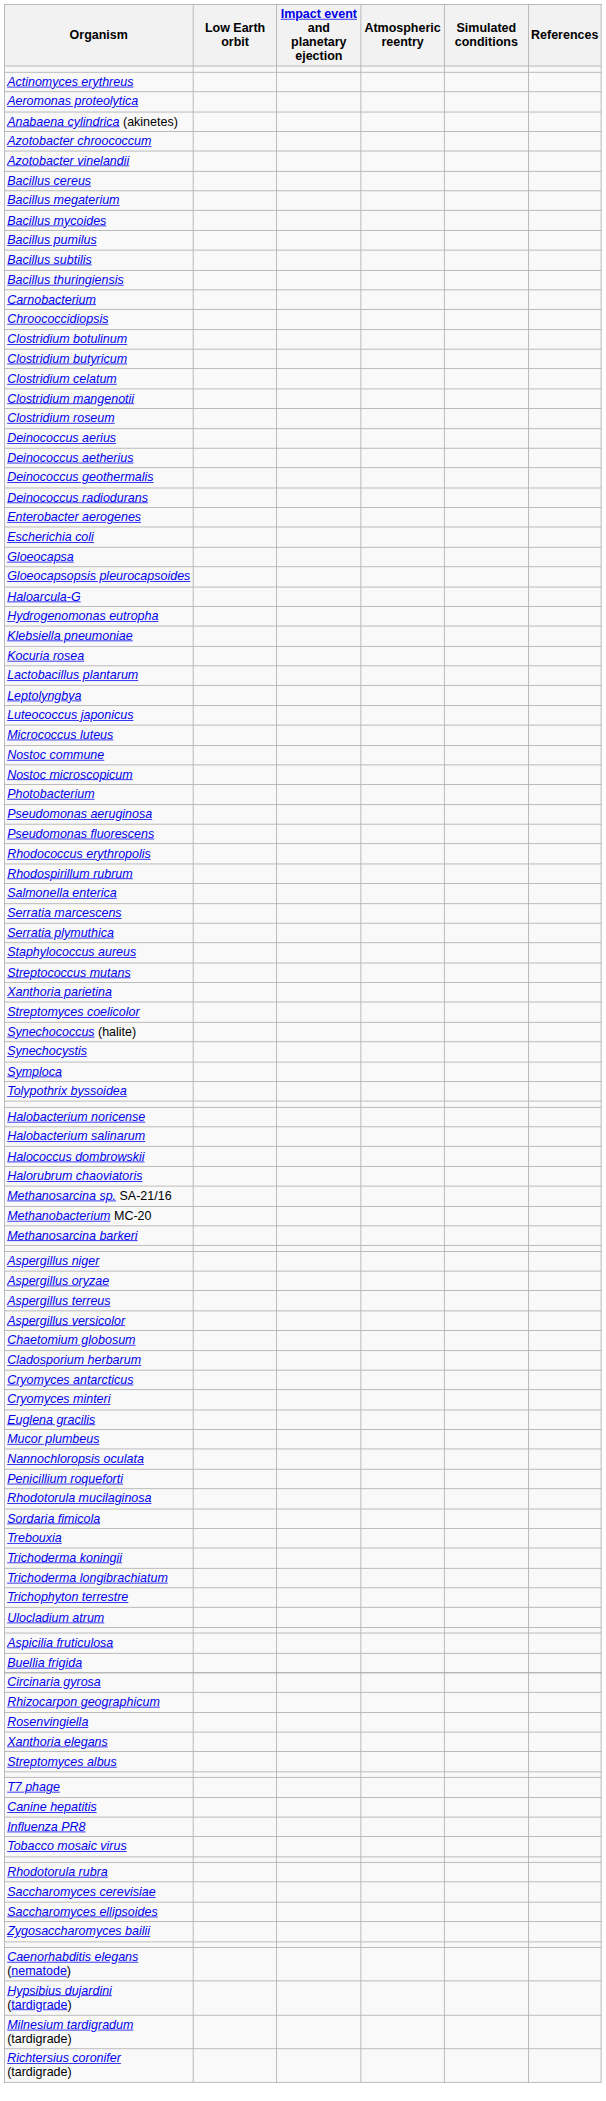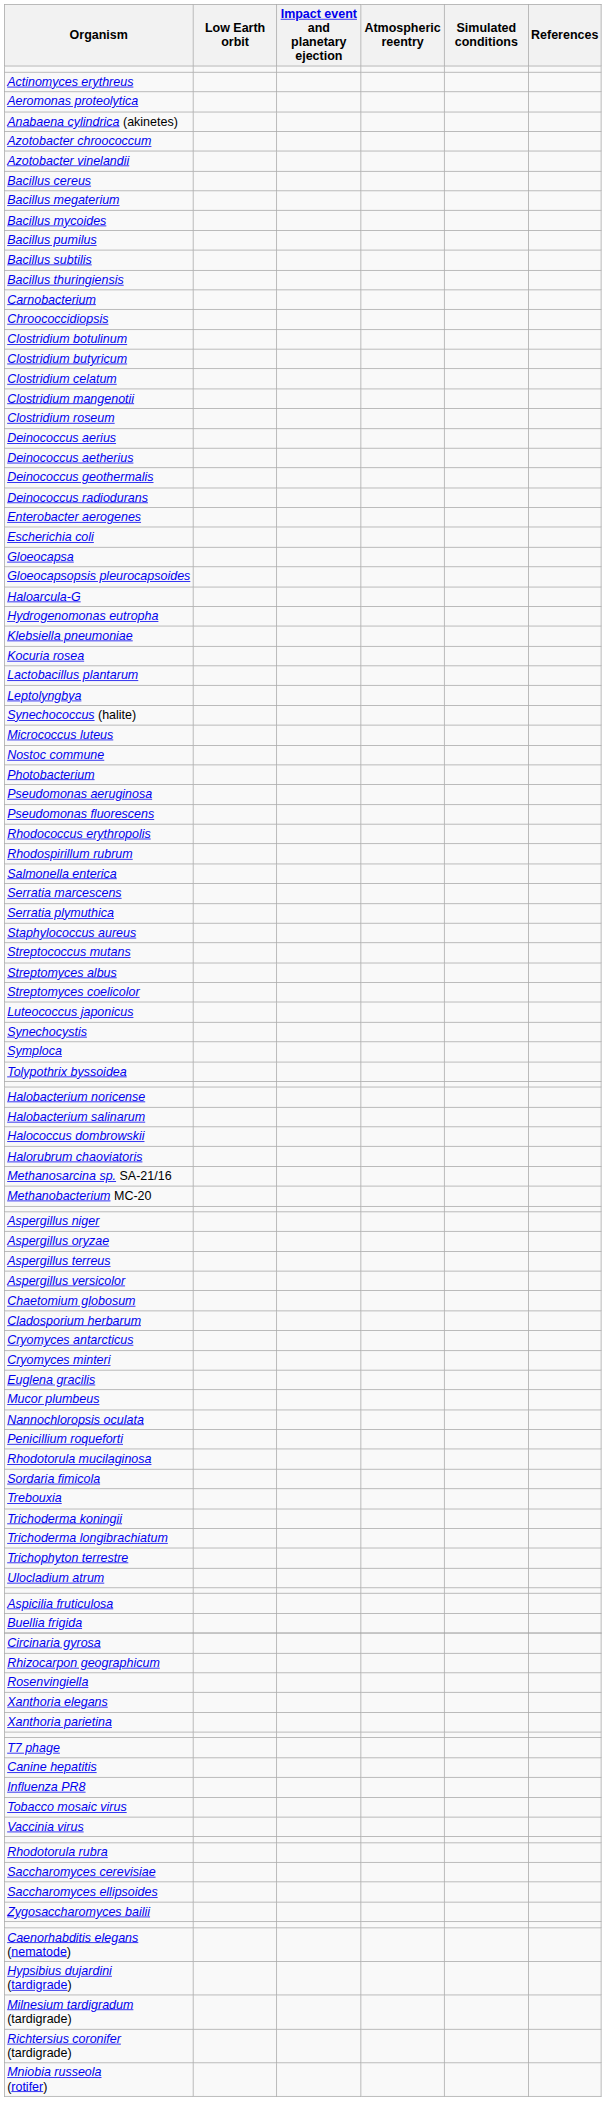rows swapped: Luteococcus japonicus <-> Synechococcus (halite)
- row: Nostoc microscopicum
rows swapped: Streptomyces albus <-> Xanthoria parietina
- row: Methanosarcina barkeri
+ row: Vaccinia virus
+ row: Mniobia russeola (rotifer)
